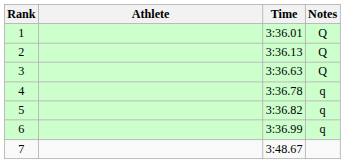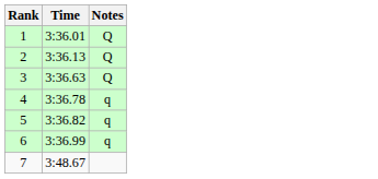- column: Athlete
